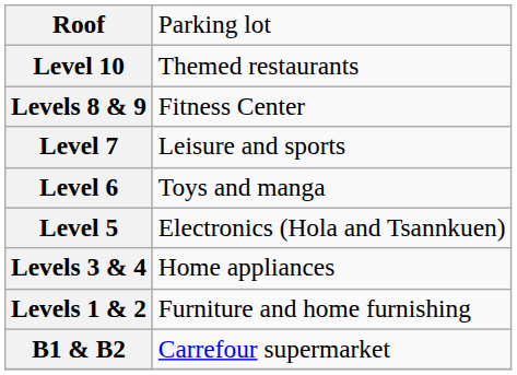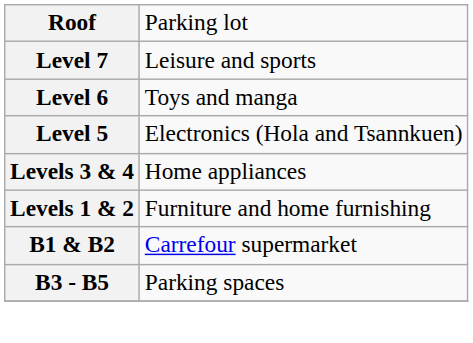- row: Level 10 | Themed restaurants
- row: Levels 8 & 9 | Fitness Center
+ row: B3 - B5 | Parking spaces
